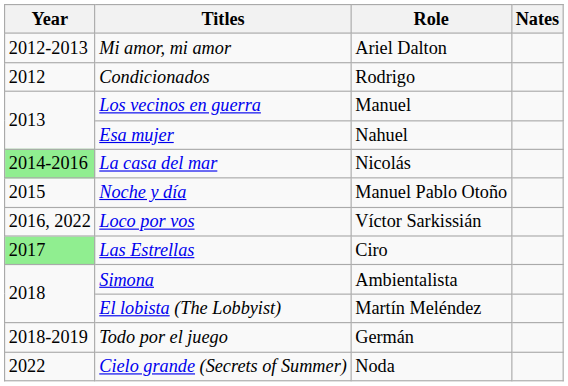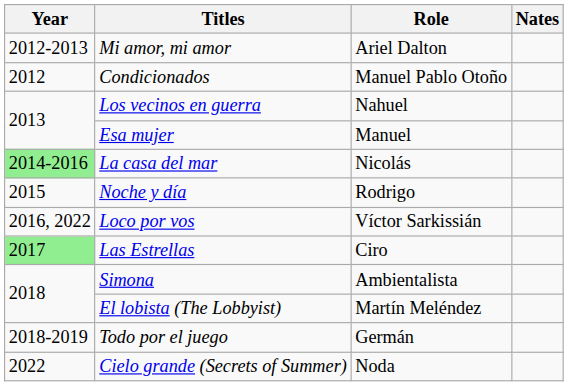Condicionados | Role: Rodrigo -> Manuel Pablo Otoño
Los vecinos en guerra | Role: Manuel -> Nahuel
Esa mujer | Role: Nahuel -> Manuel
Noche y día | Role: Manuel Pablo Otoño -> Rodrigo
